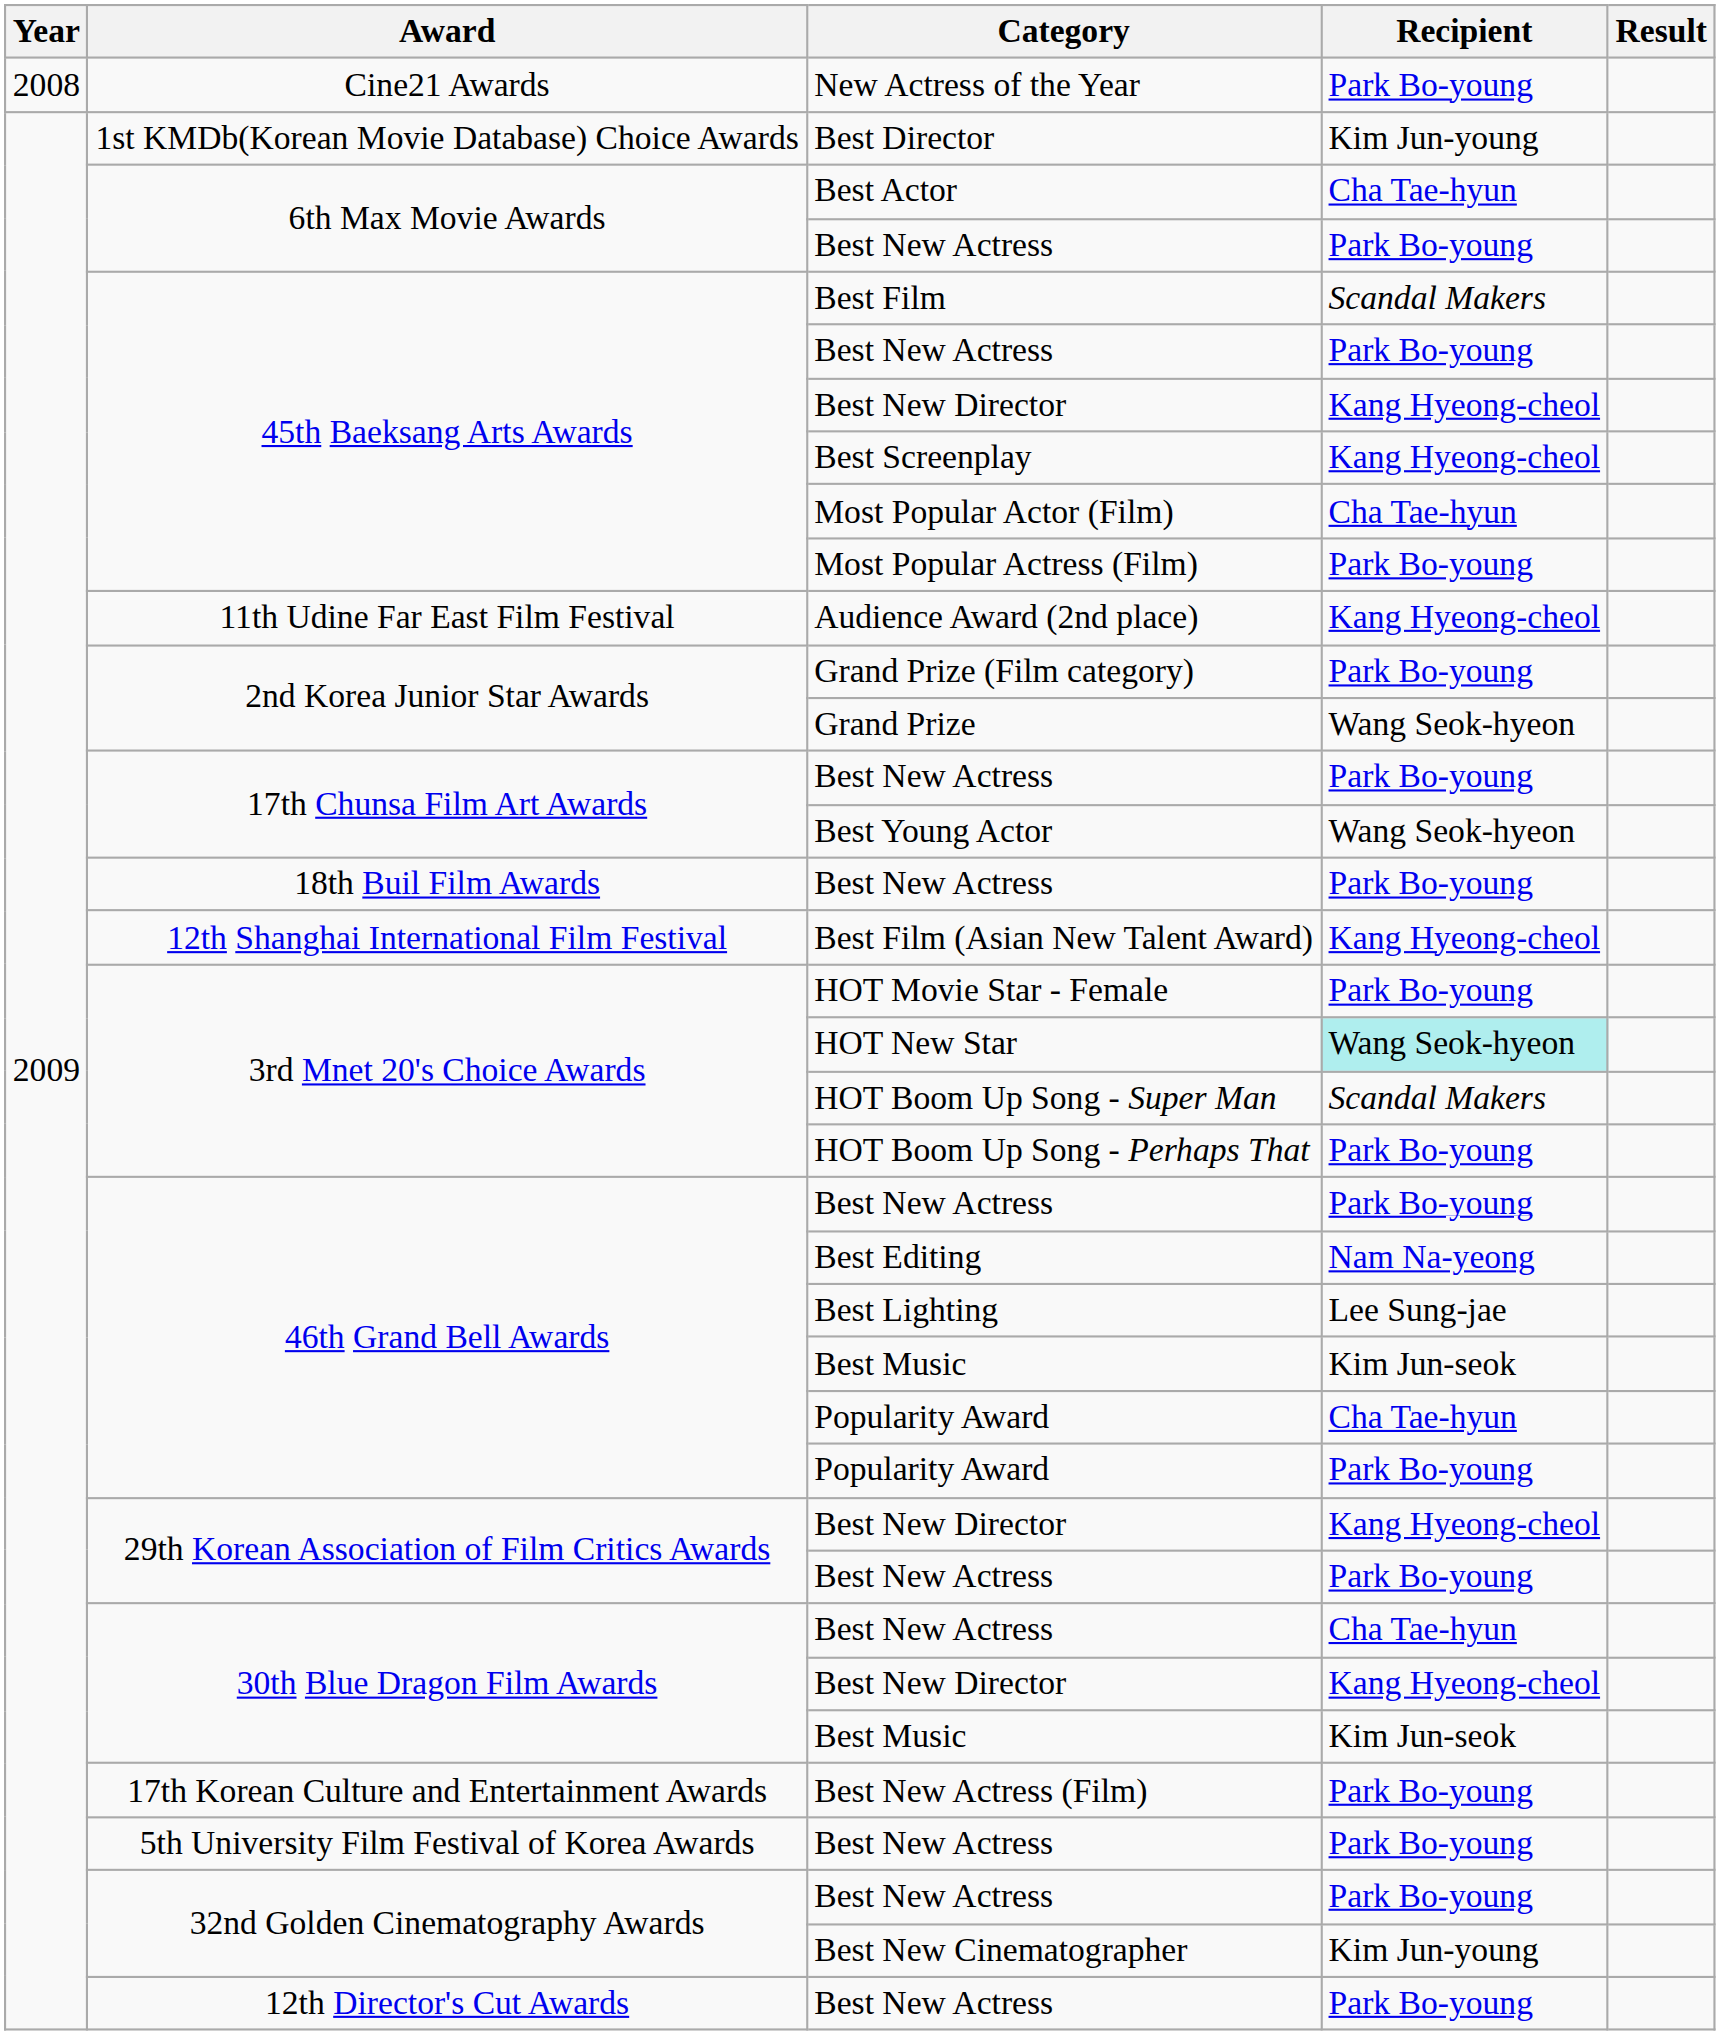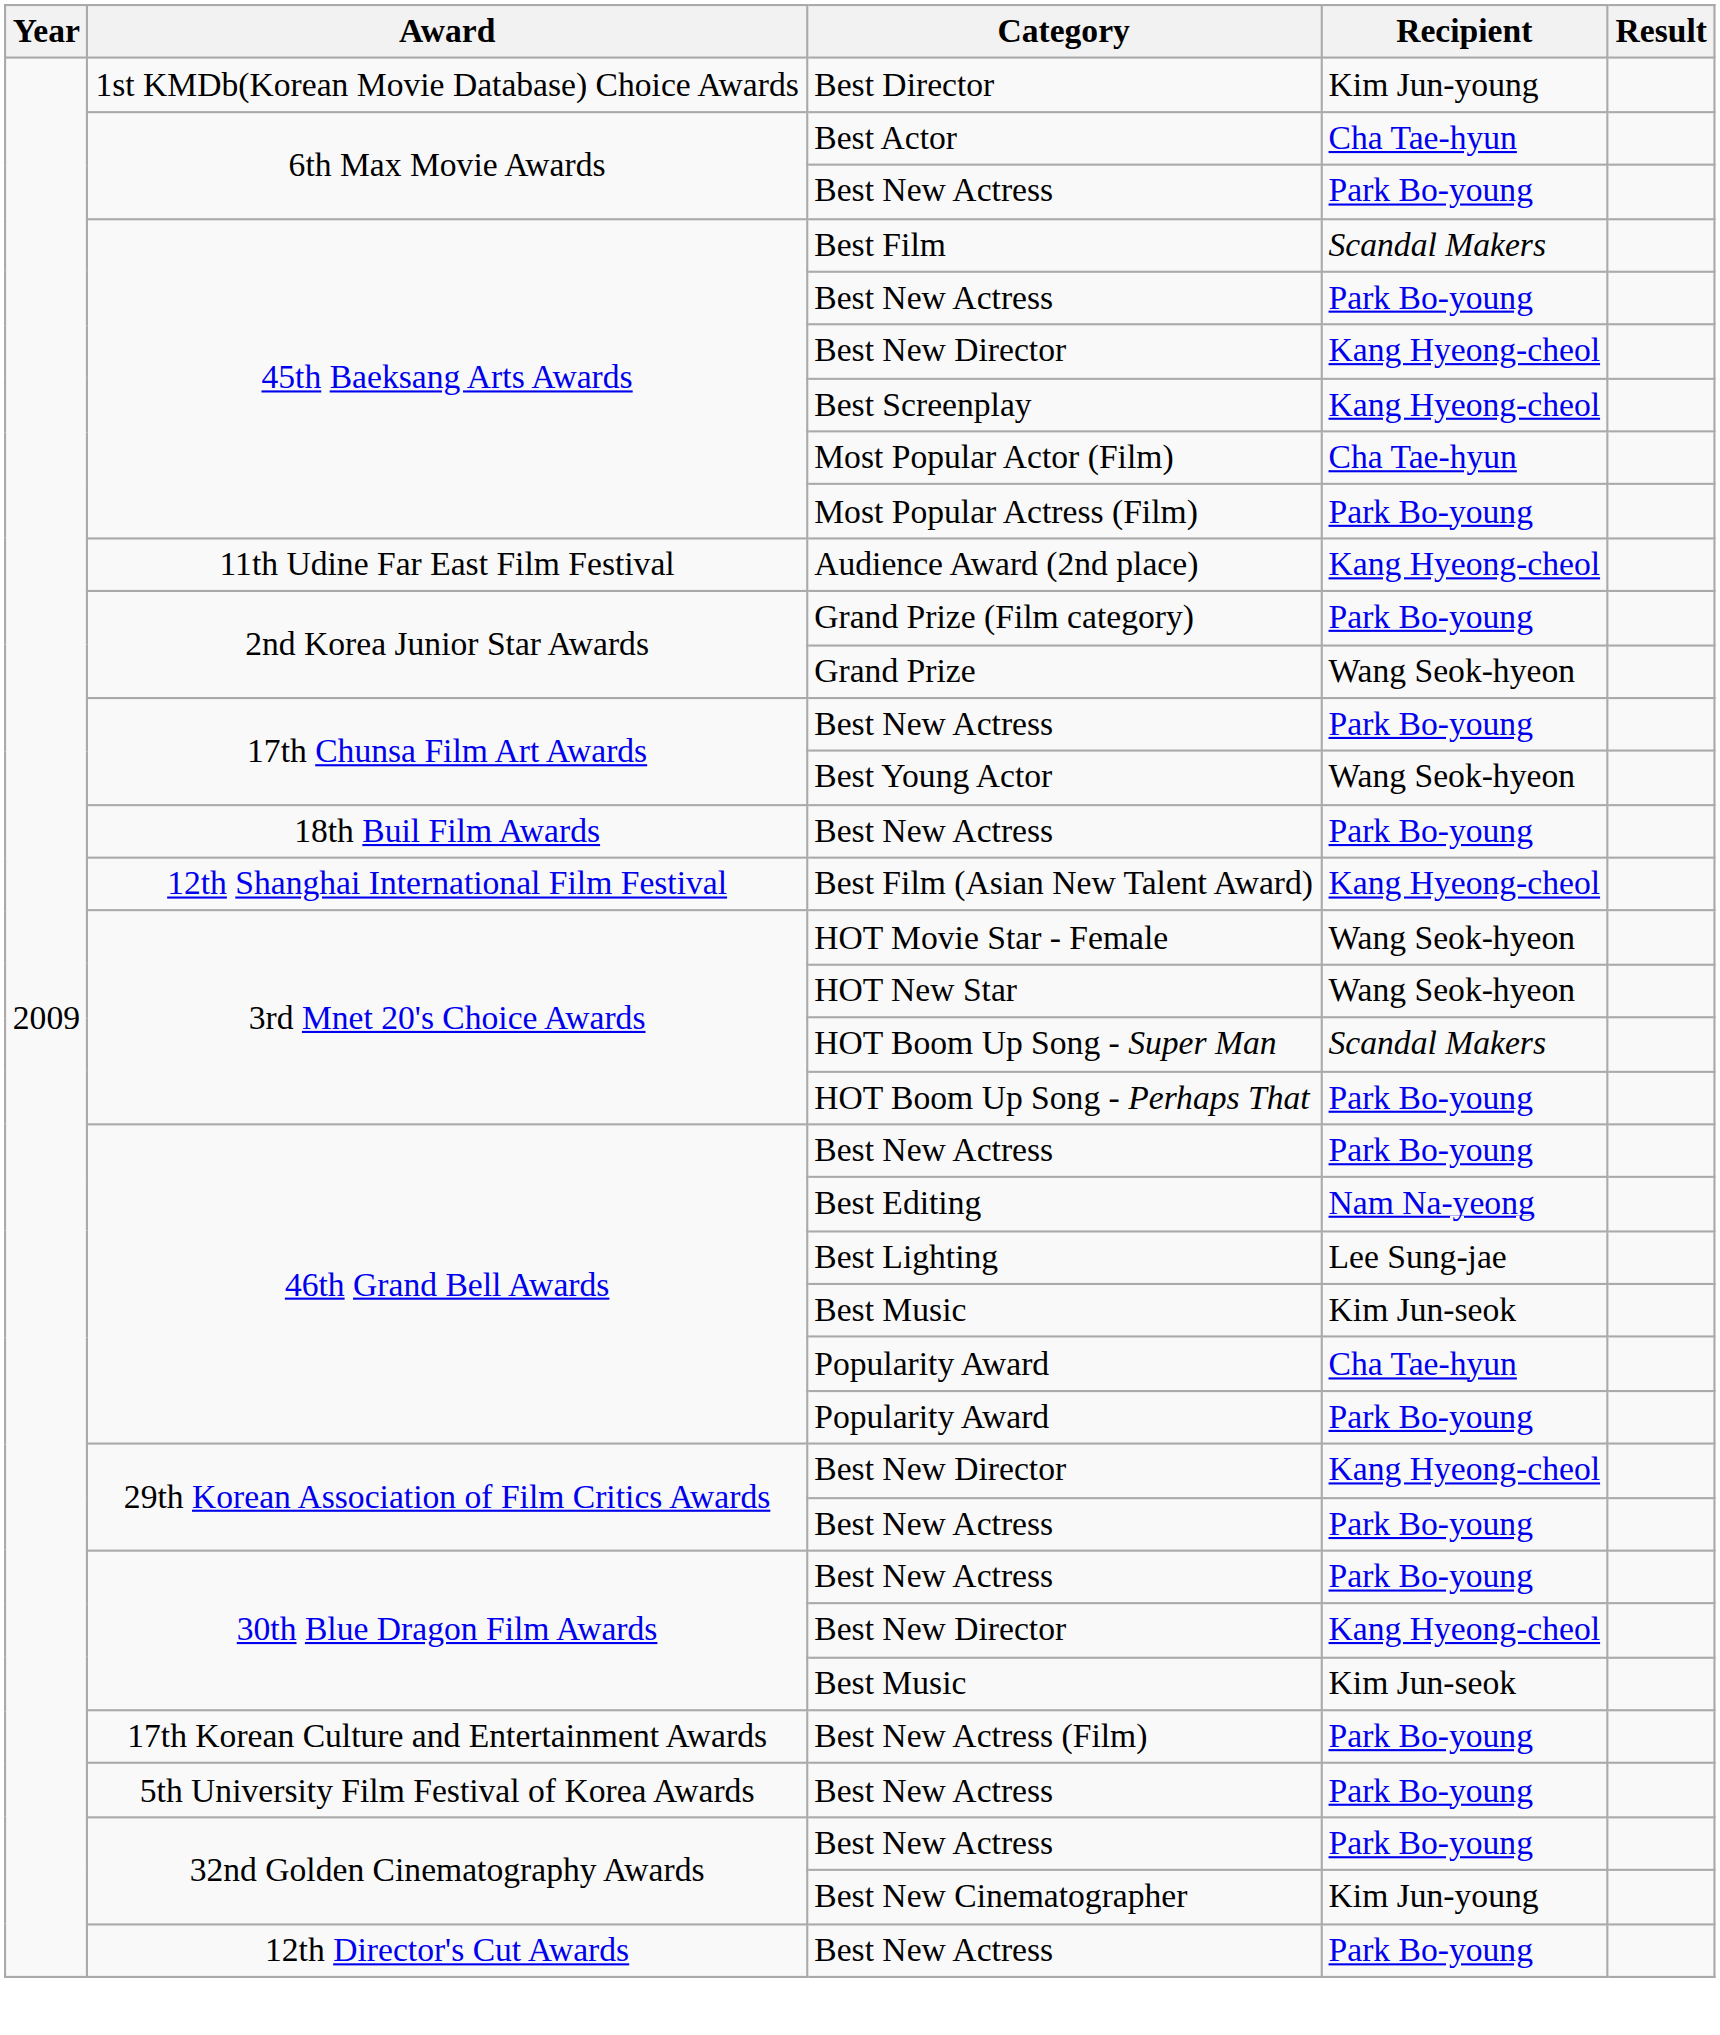- row: 2008 | Cine21 Awards | New Actress of the Year | Park Bo-young
HOT Movie Star - Female | Recipient: Park Bo-young -> Wang Seok-hyeon
HOT New Star | Recipient: paleturquoise background -> no background
30th Blue Dragon Film Awards / Best New Actress | Recipient: Cha Tae-hyun -> Park Bo-young
